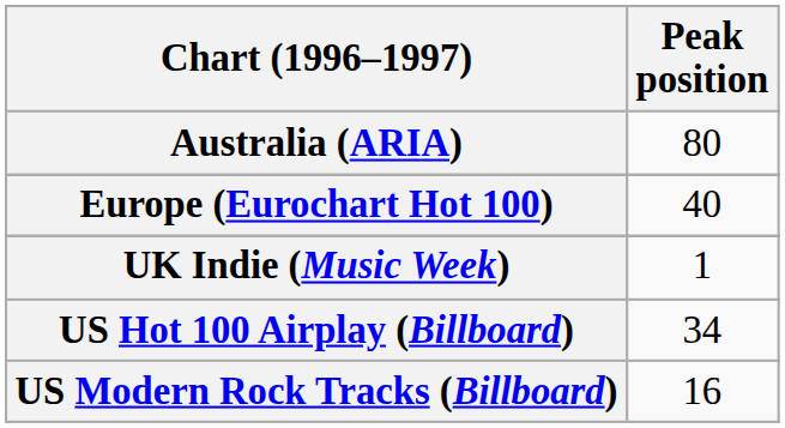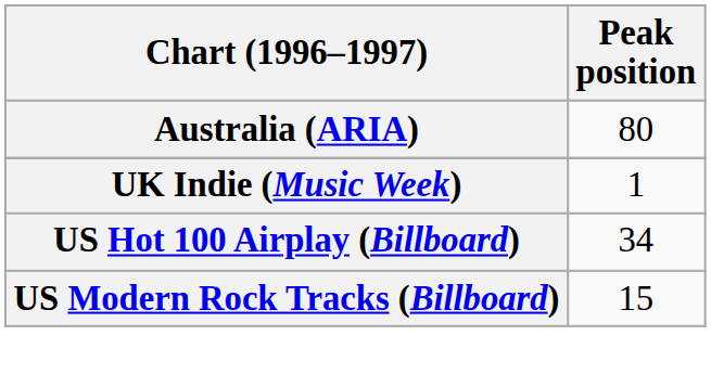- row: Europe (Eurochart Hot 100) | 40
US Modern Rock Tracks (Billboard) | Peak position: 16 -> 15
